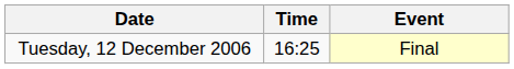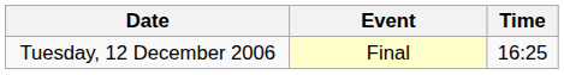columns swapped: Time <-> Event
